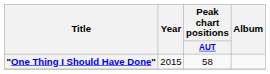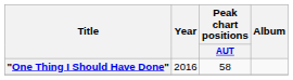"One Thing I Should Have Done" | Year: 2015 -> 2016
